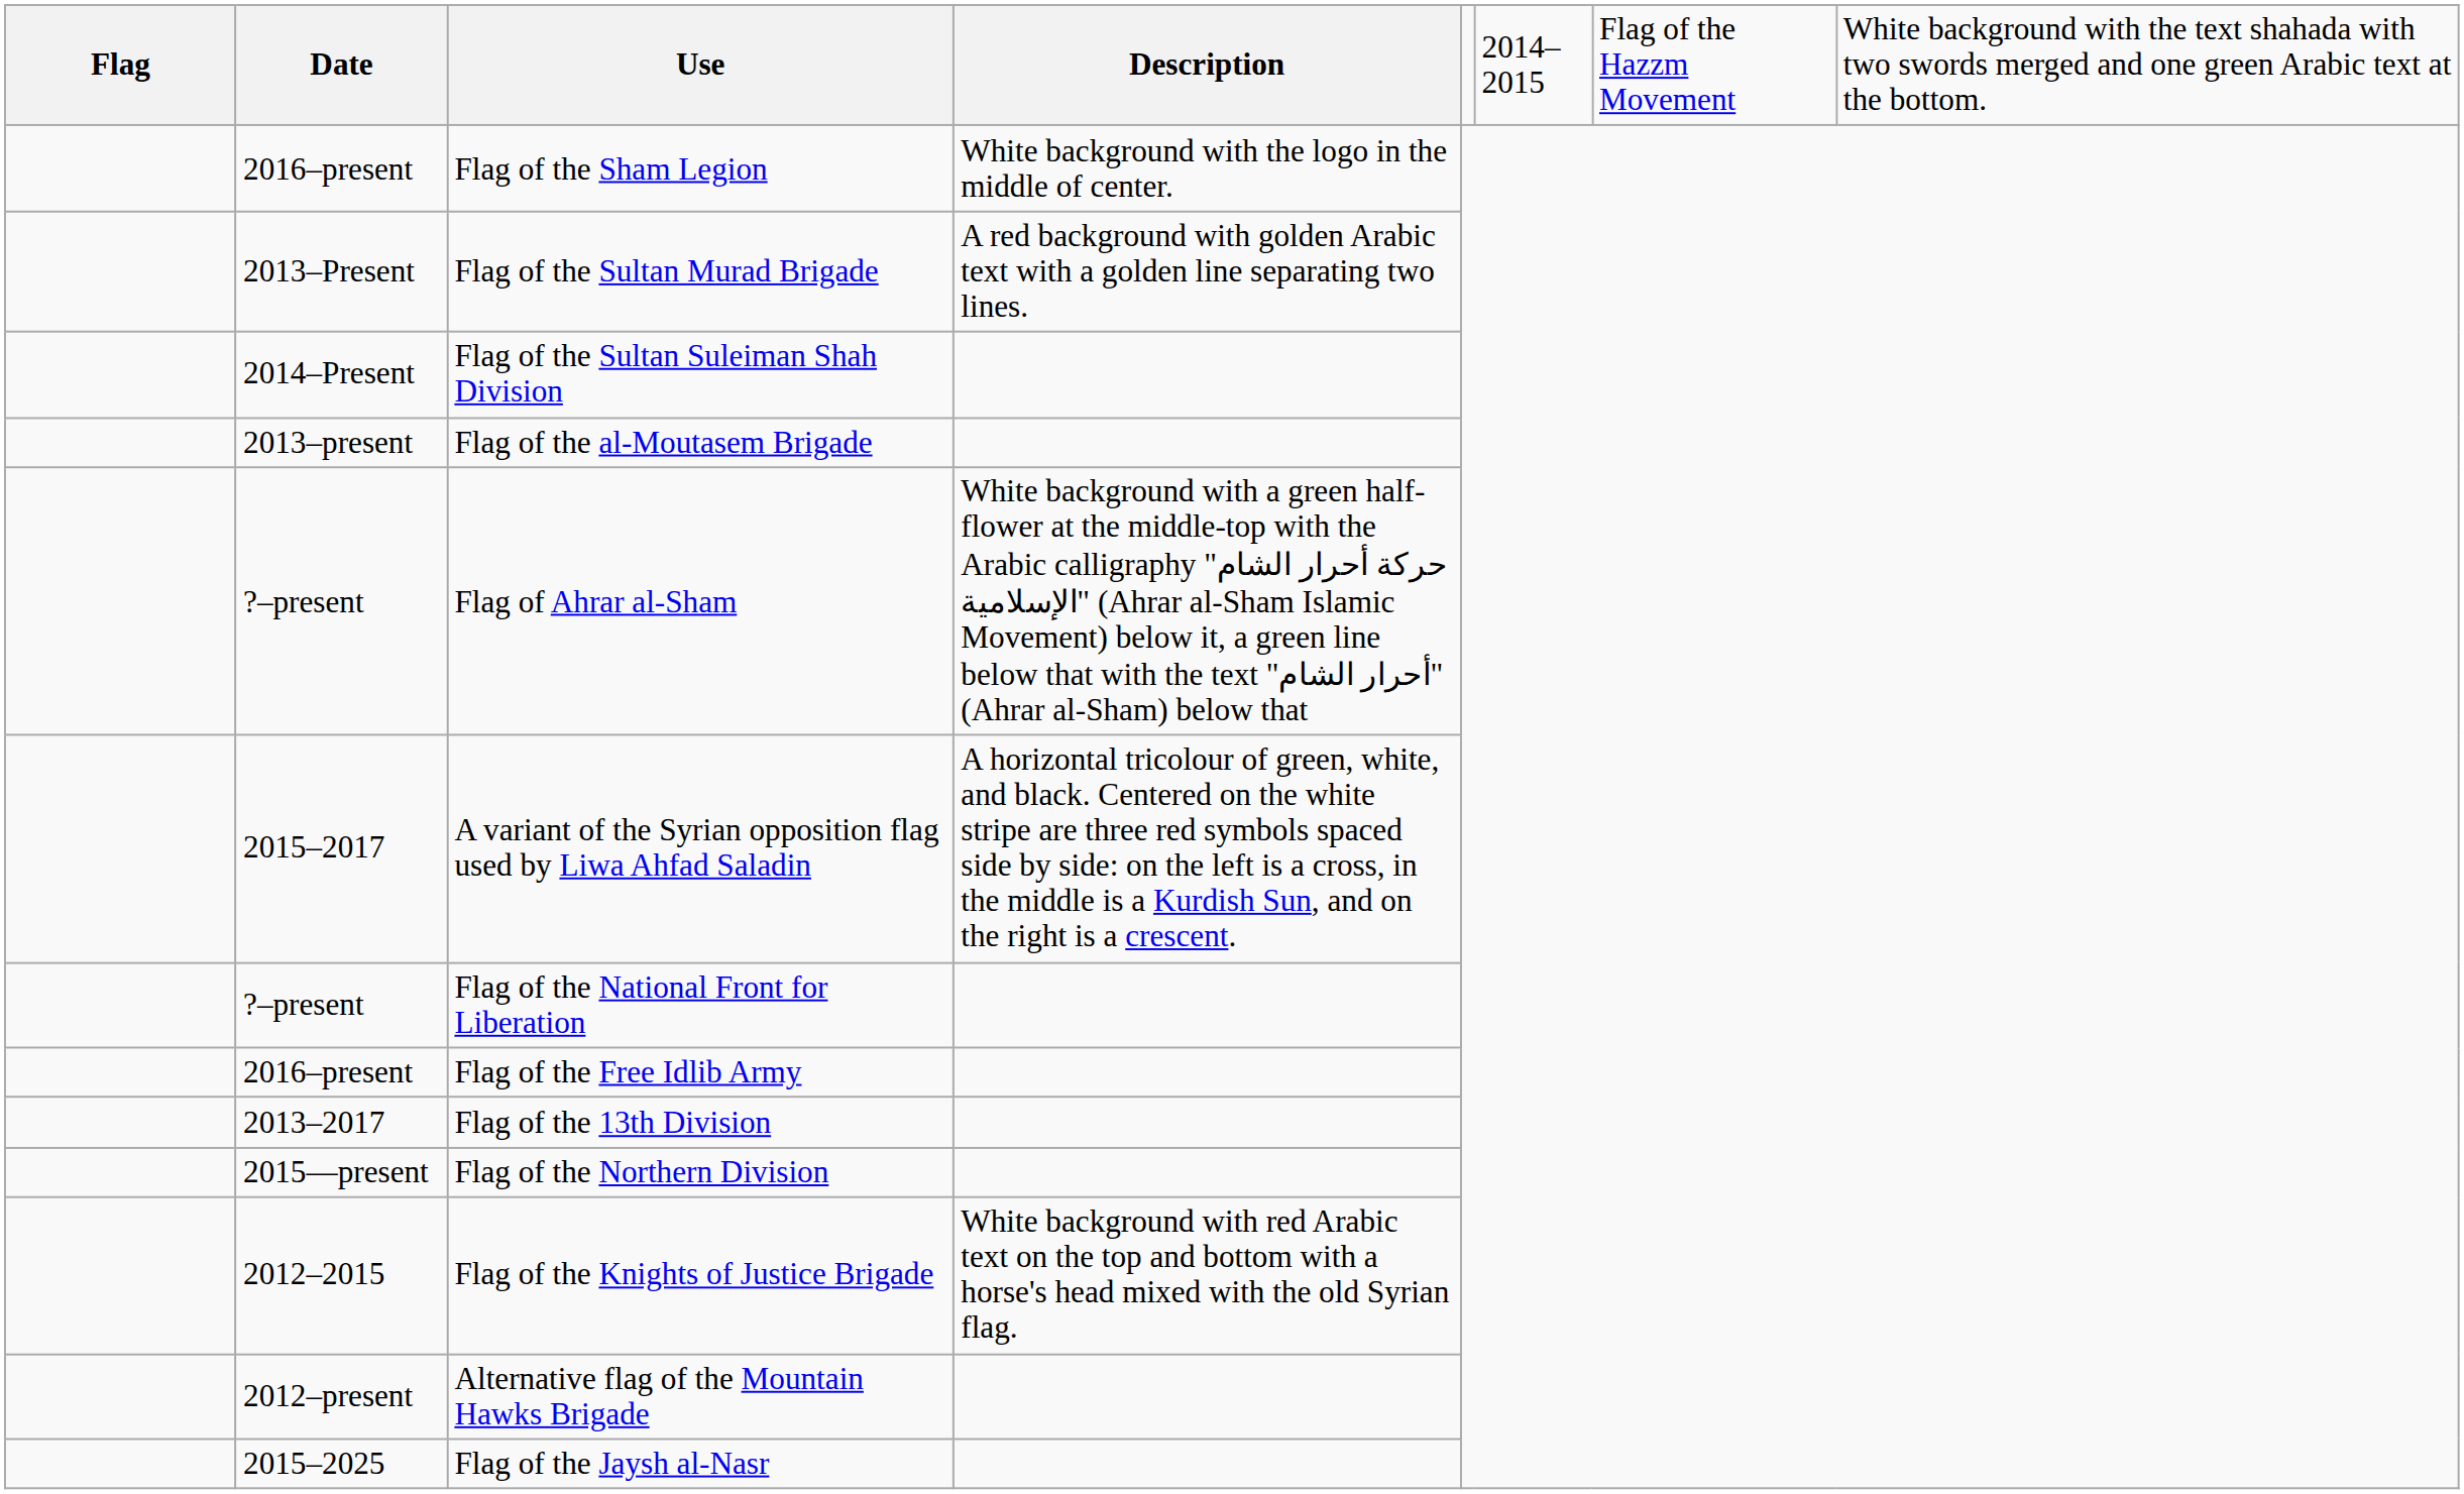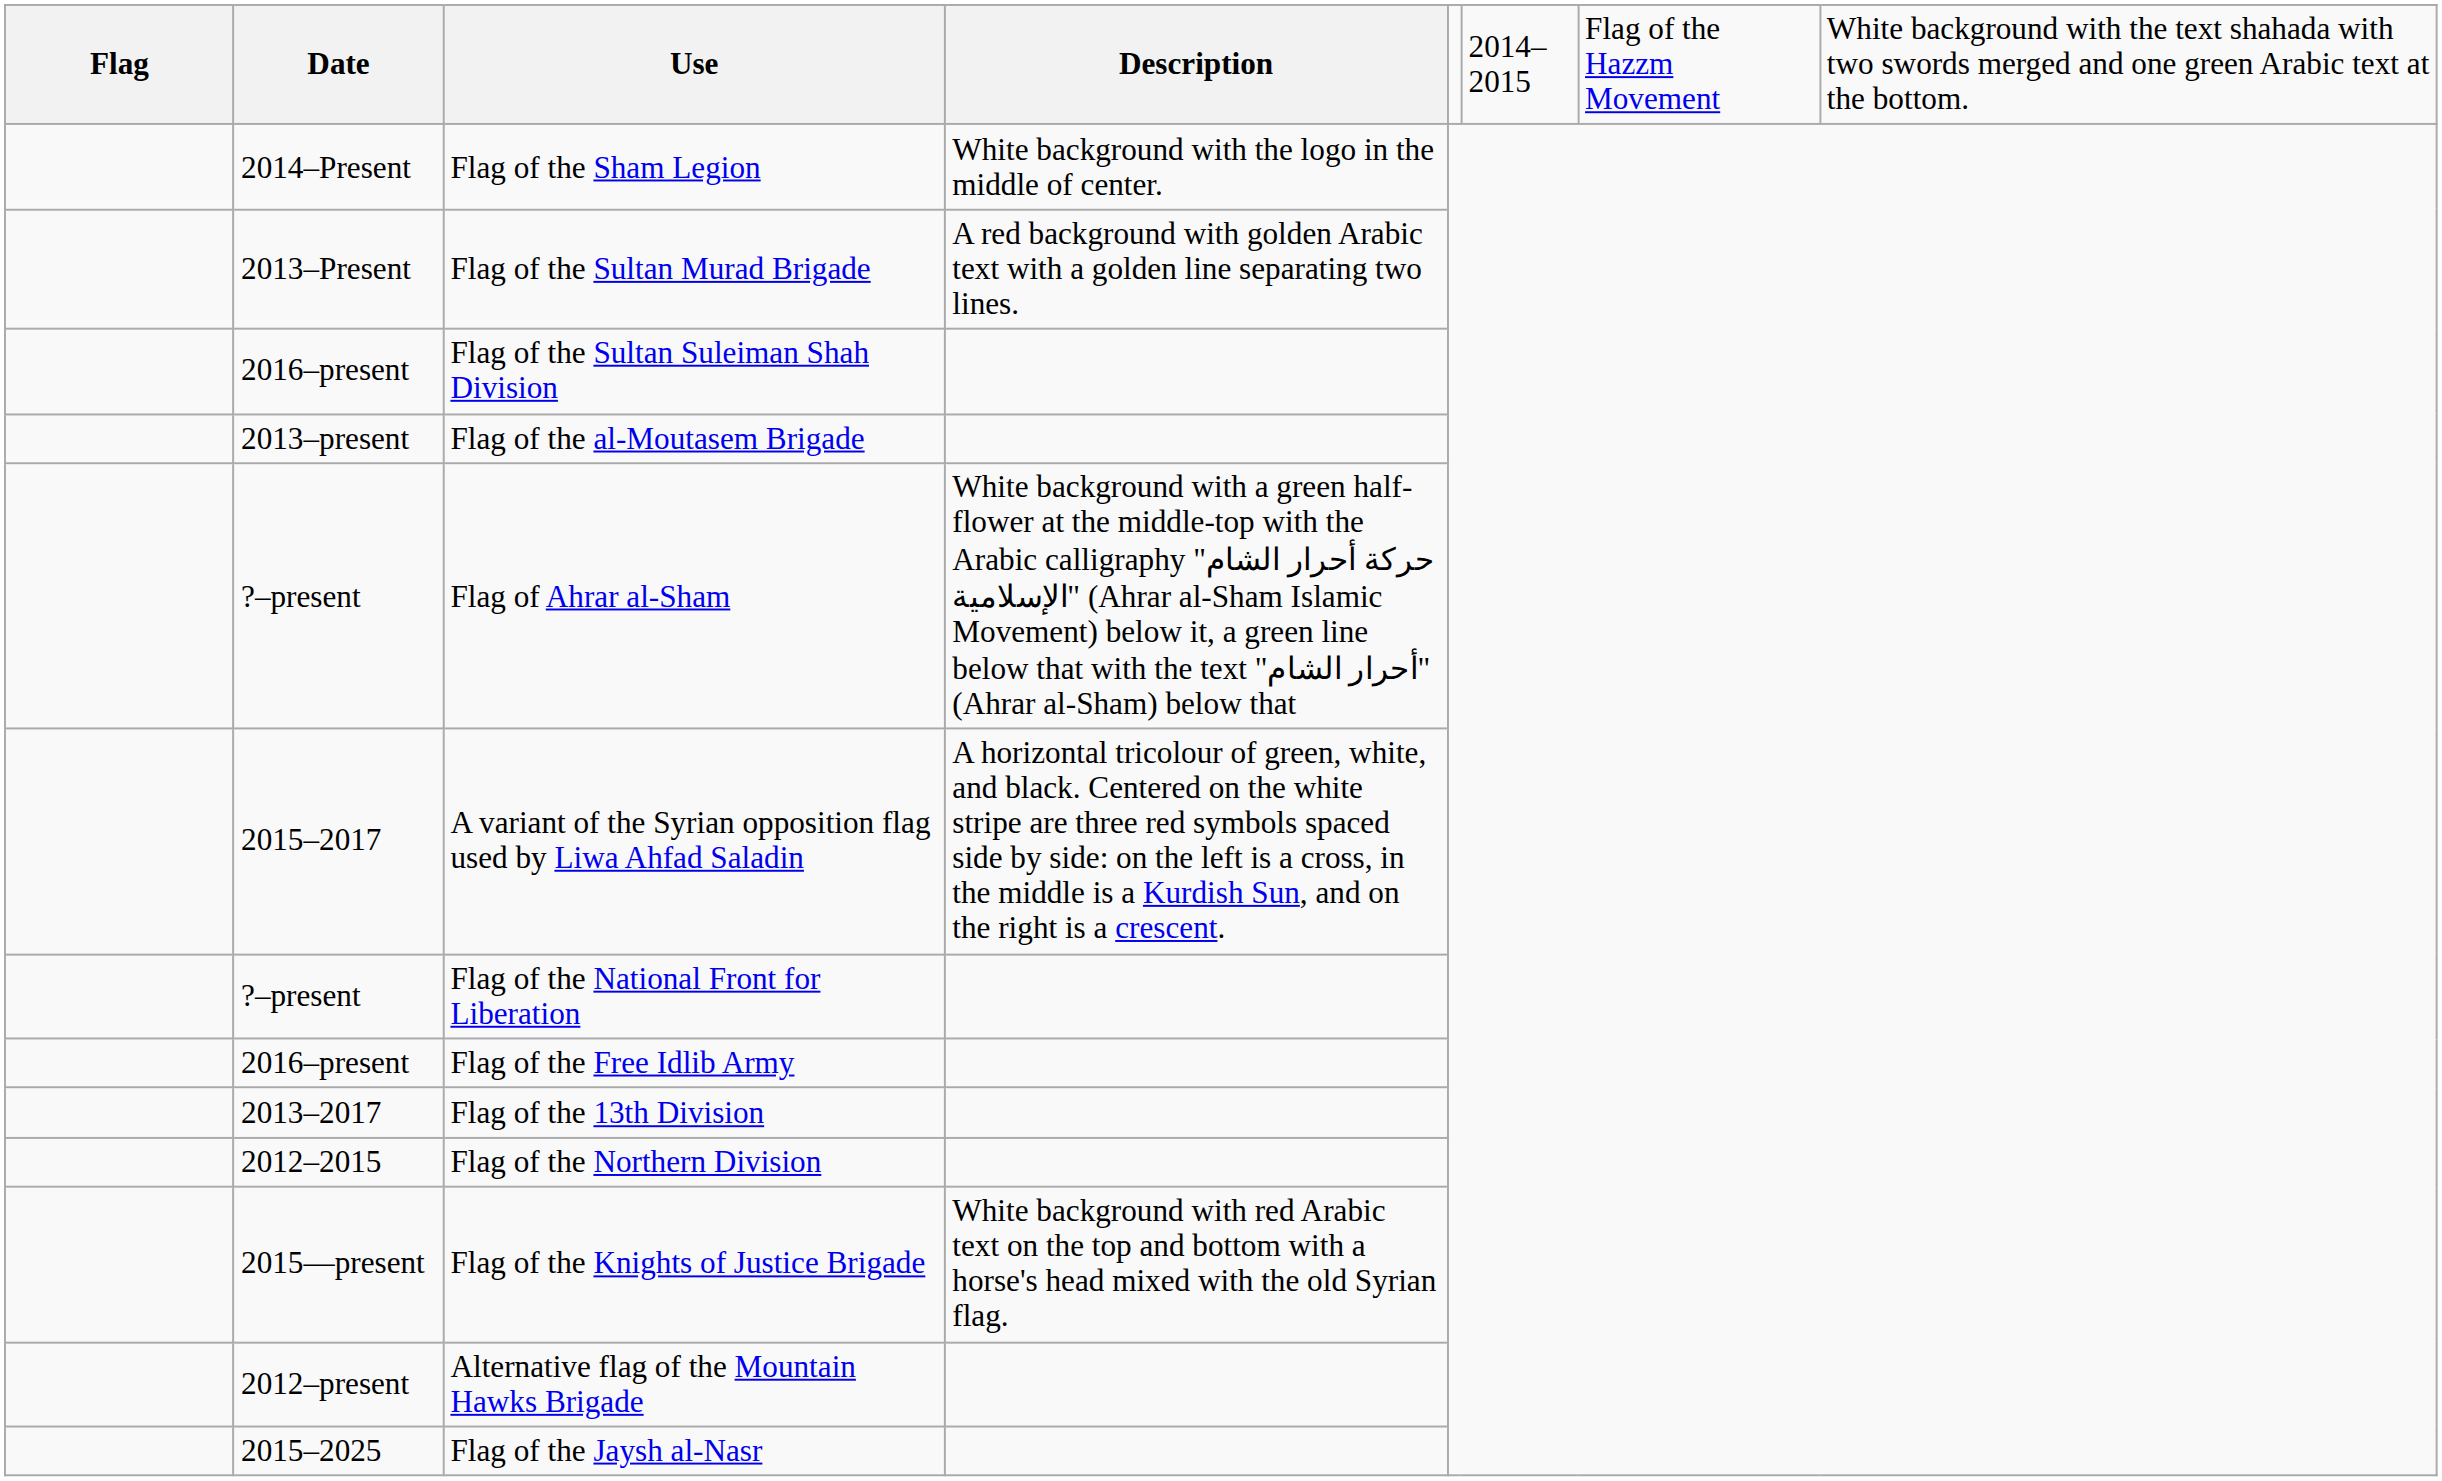Flag of the Sham Legion | column 2: 2016–present -> 2014–Present
Flag of the Sultan Suleiman Shah Division | column 2: 2014–Present -> 2016–present
Flag of the Northern Division | column 2: 2015—present -> 2012–2015
Flag of the Knights of Justice Brigade | column 2: 2012–2015 -> 2015—present
